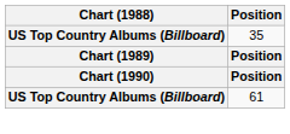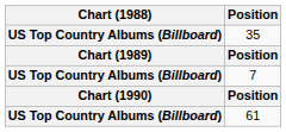+ row: US Top Country Albums (Billboard) | 7
